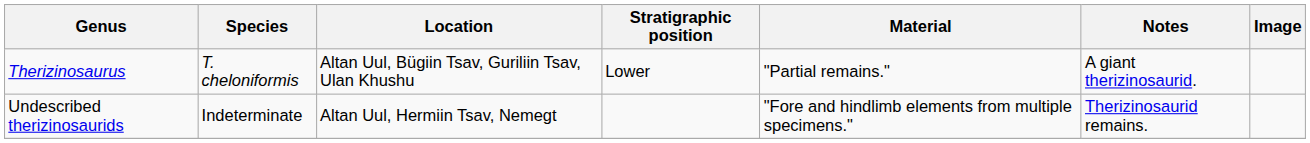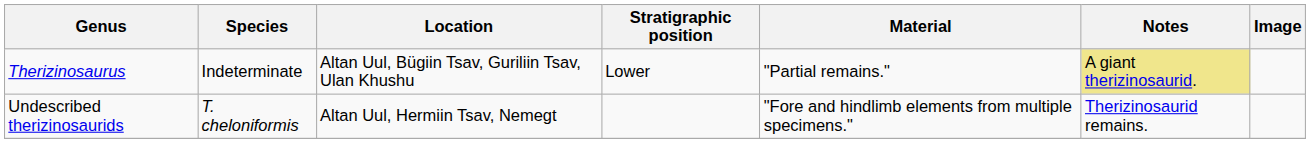Therizinosaurus | Species: T. cheloniformis -> Indeterminate
Therizinosaurus | Notes: no background -> khaki background
Undescribed therizinosaurids | Species: Indeterminate -> T. cheloniformis
